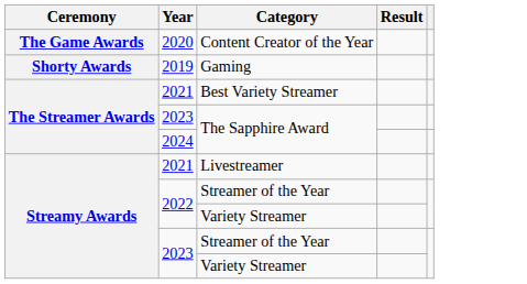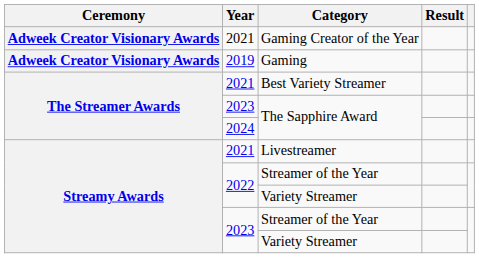+ row: Adweek Creator Visionary Awards | 2021 | Gaming Creator of the Year
- row: The Game Awards | 2020 | Content Creator of the Year
Gaming | Ceremony: Shorty Awards -> Adweek Creator Visionary Awards
